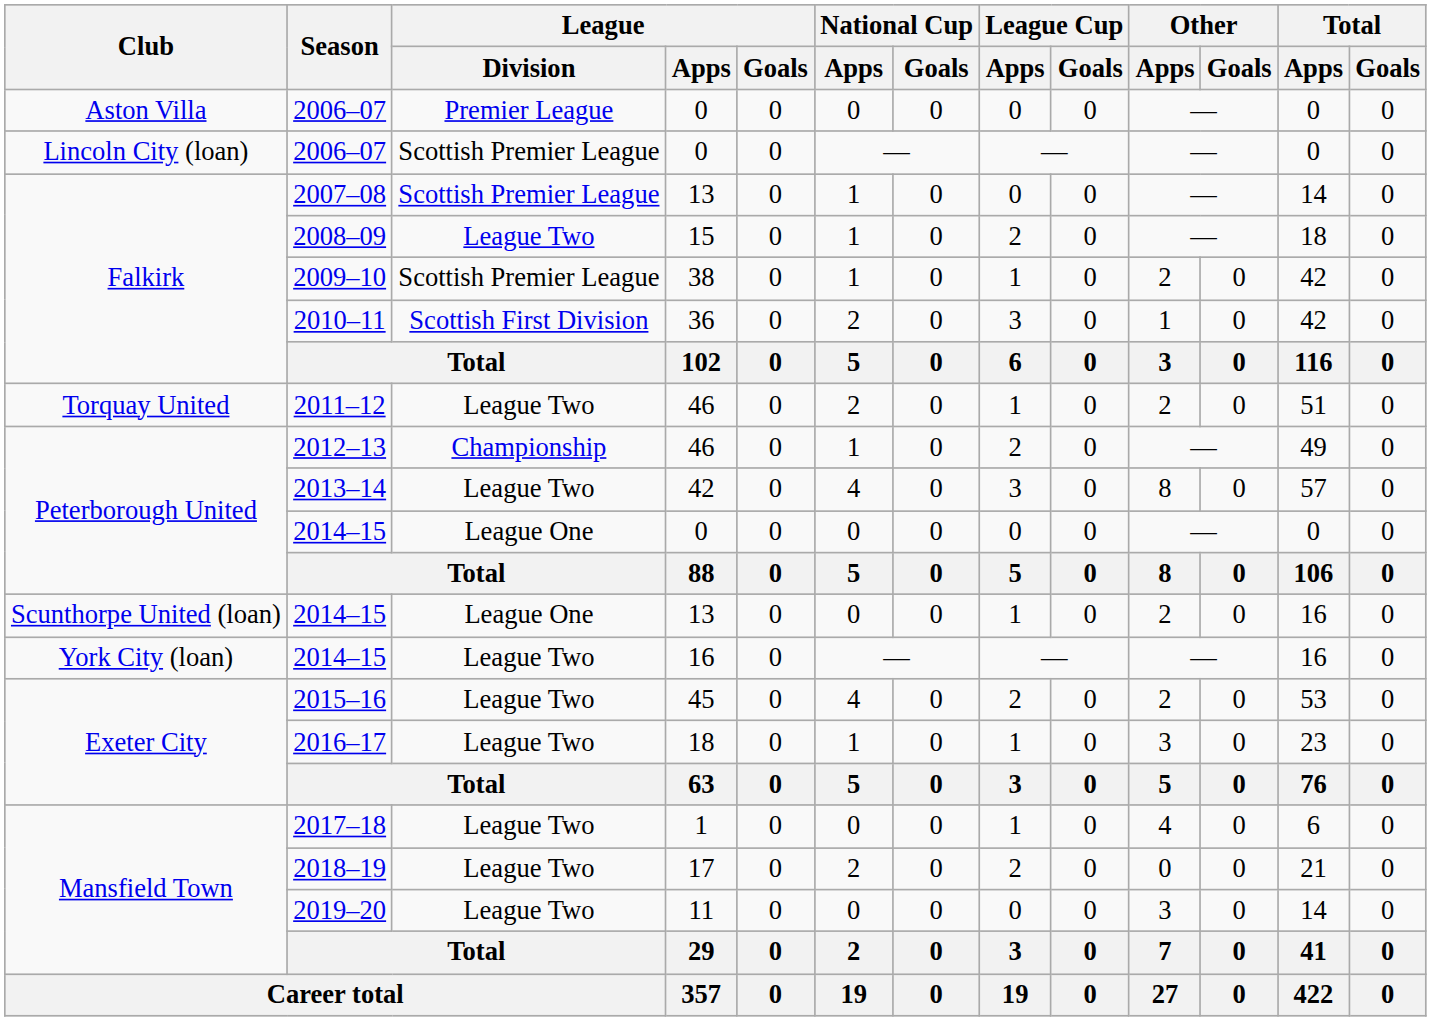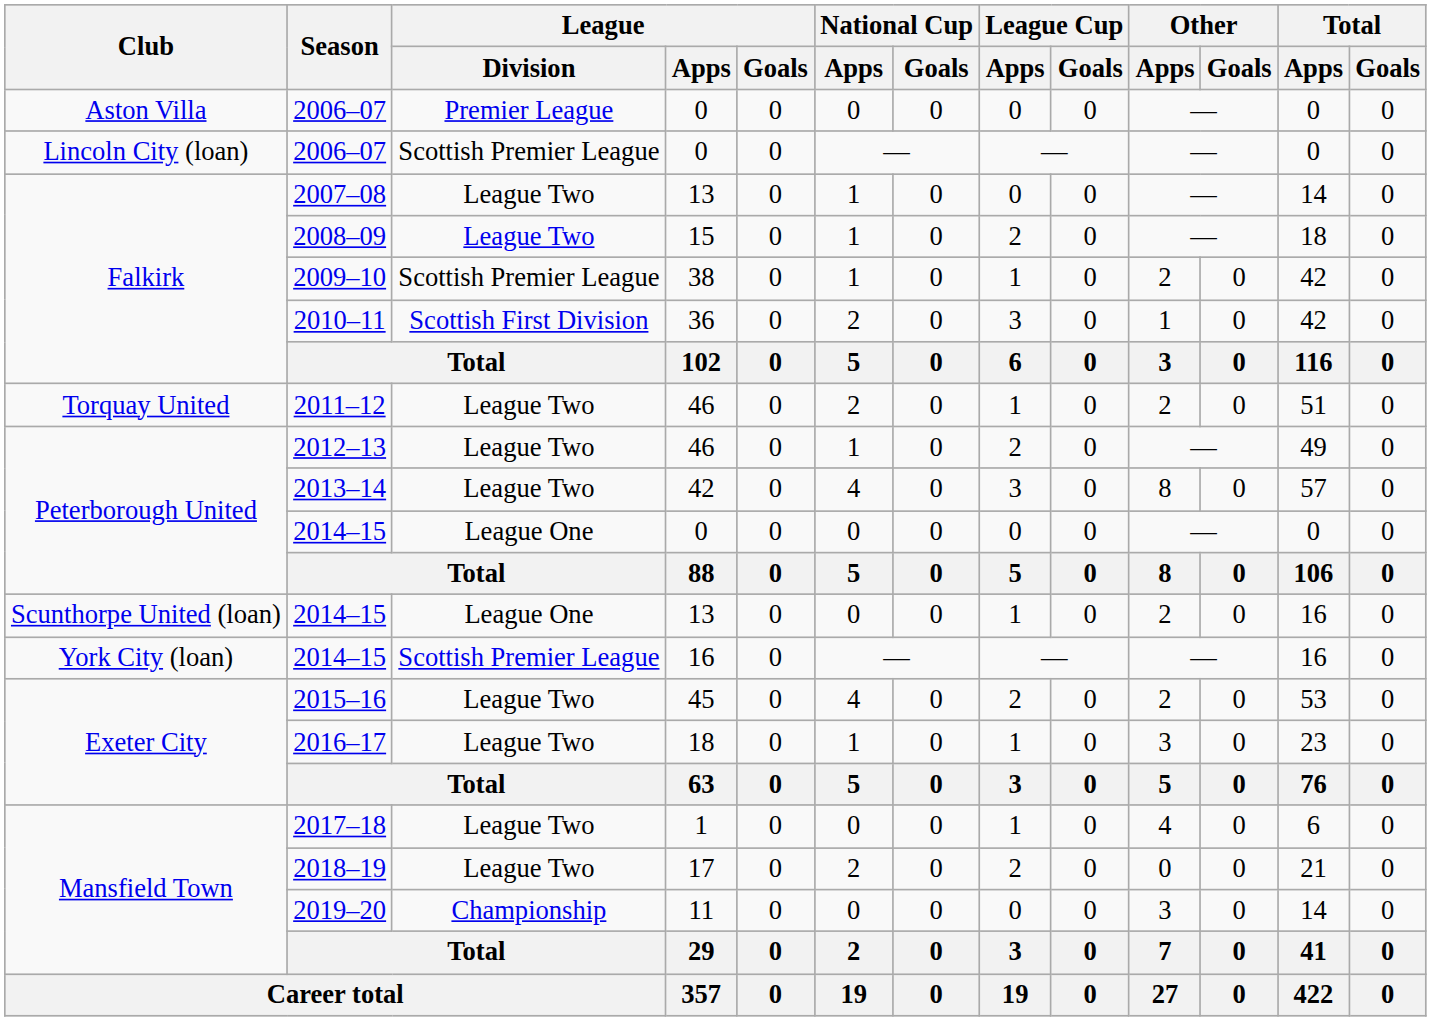2007–08 | League / Division: Scottish Premier League -> League Two
2012–13 | League / Division: Championship -> League Two
York City (loan) / 2014–15 | League / Division: League Two -> Scottish Premier League
2019–20 | League / Division: League Two -> Championship
